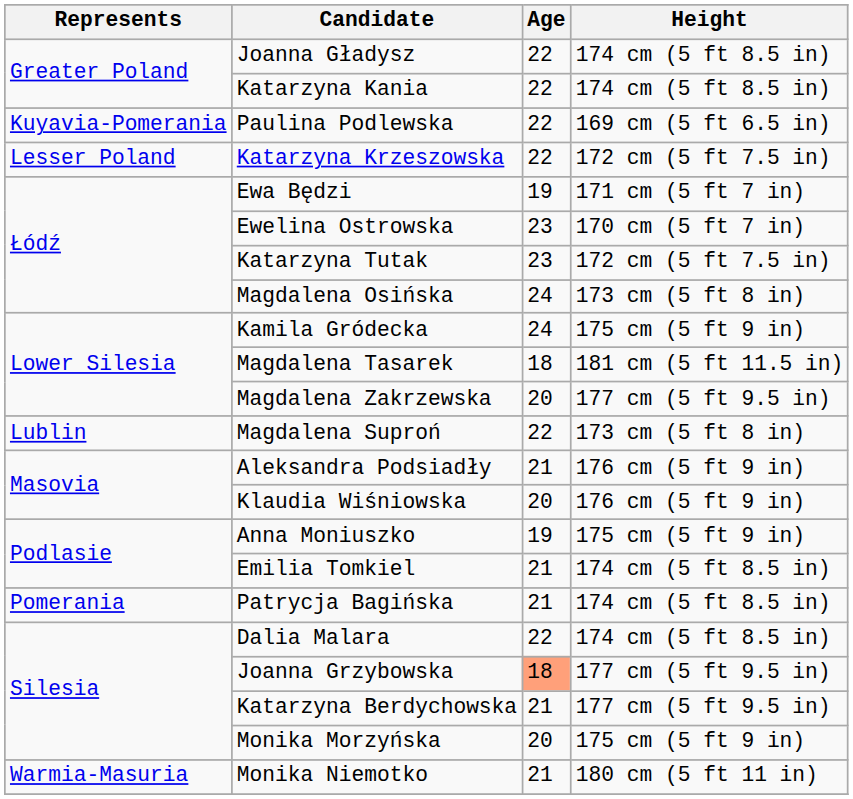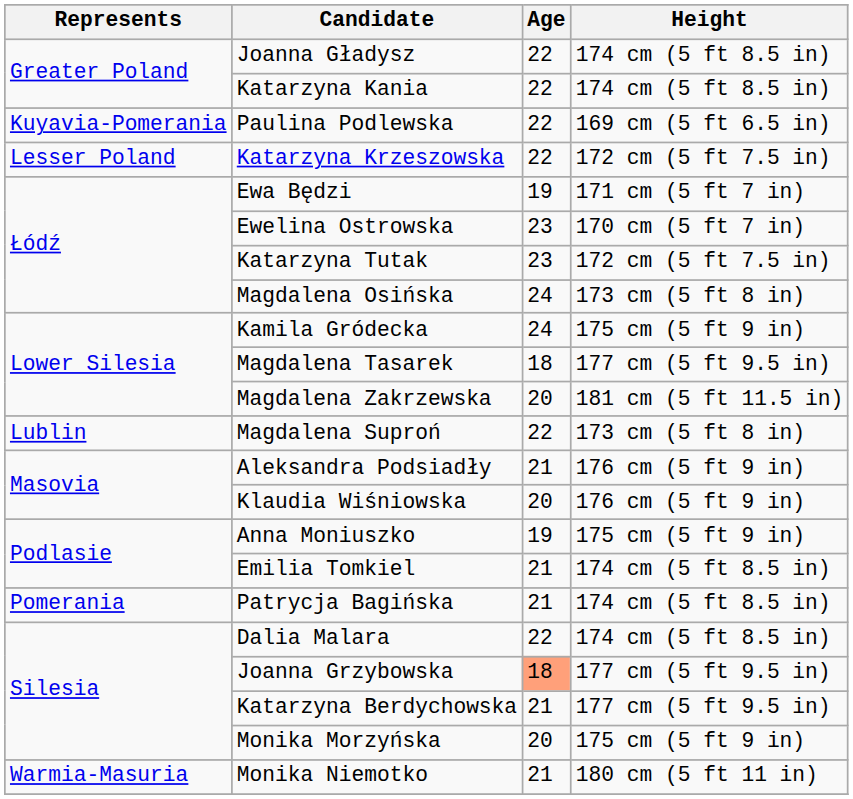Magdalena Tasarek | Height: 181 cm (5 ft 11.5 in) -> 177 cm (5 ft 9.5 in)
Magdalena Zakrzewska | Height: 177 cm (5 ft 9.5 in) -> 181 cm (5 ft 11.5 in)
